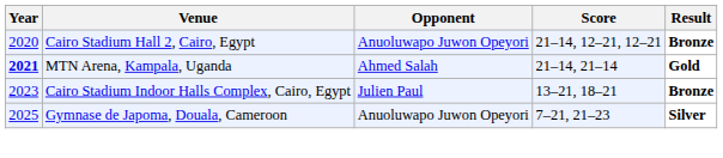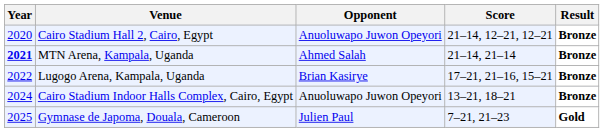MTN Arena, Kampala, Uganda | Result: Gold -> Bronze
+ row: 2022 | Lugogo Arena, Kampala, Uganda | Brian Kasirye | 17–21, 21–16, 15–21 | Bronze
Cairo Stadium Indoor Halls Complex, Cairo, Egypt | Year: 2023 -> 2024
Cairo Stadium Indoor Halls Complex, Cairo, Egypt | Opponent: Julien Paul -> Anuoluwapo Juwon Opeyori
Gymnase de Japoma, Douala, Cameroon | Opponent: Anuoluwapo Juwon Opeyori -> Julien Paul
Gymnase de Japoma, Douala, Cameroon | Result: Silver -> Gold
